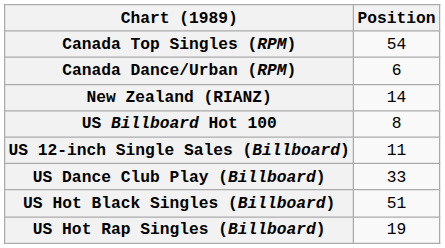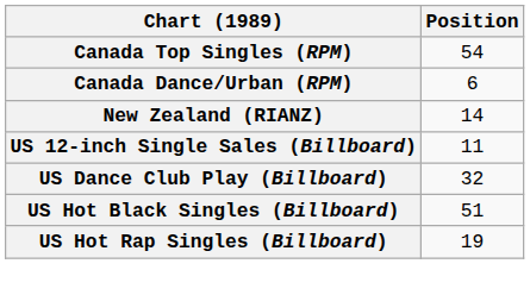- row: US Billboard Hot 100 | 8
US Dance Club Play (Billboard) | Position: 33 -> 32
